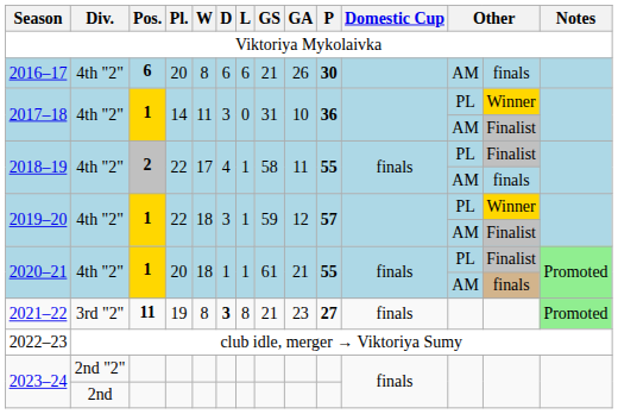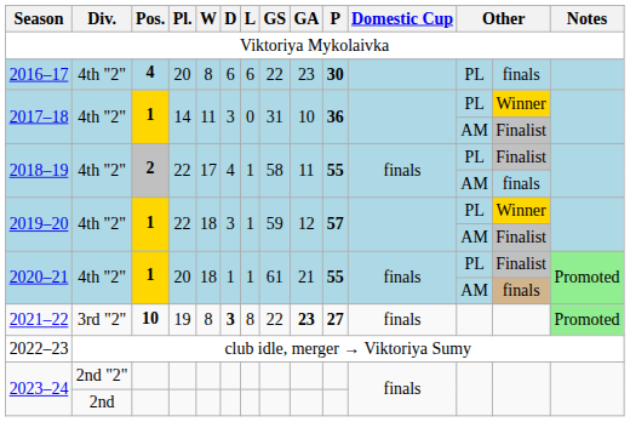2016–17 | Pos.: 6 -> 4
2016–17 | GS: 21 -> 22
2016–17 | GA: 26 -> 23
2016–17 | column 12: AM -> PL
2021–22 | Pos.: 11 -> 10
2021–22 | GS: 21 -> 22
2021–22 | GA: normal -> bold
